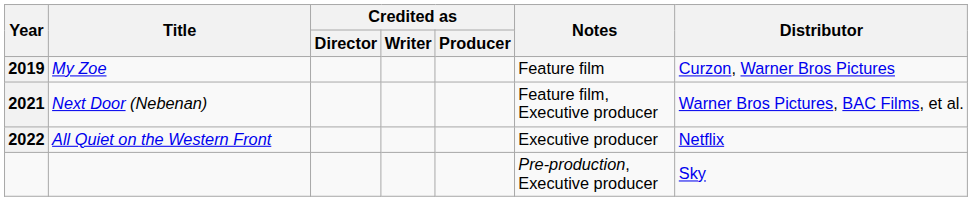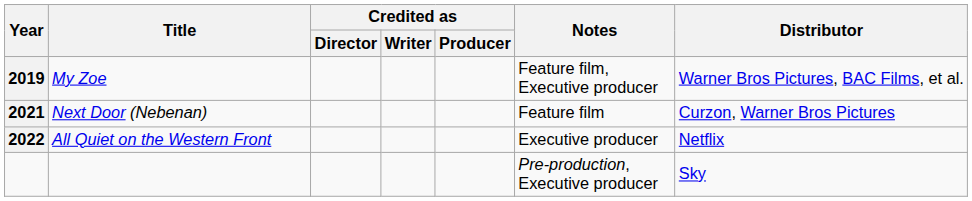My Zoe | Notes: Feature film -> Feature film, Executive producer
My Zoe | Distributor: Curzon, Warner Bros Pictures -> Warner Bros Pictures, BAC Films, et al.
Next Door (Nebenan) | Notes: Feature film, Executive producer -> Feature film
Next Door (Nebenan) | Distributor: Warner Bros Pictures, BAC Films, et al. -> Curzon, Warner Bros Pictures
